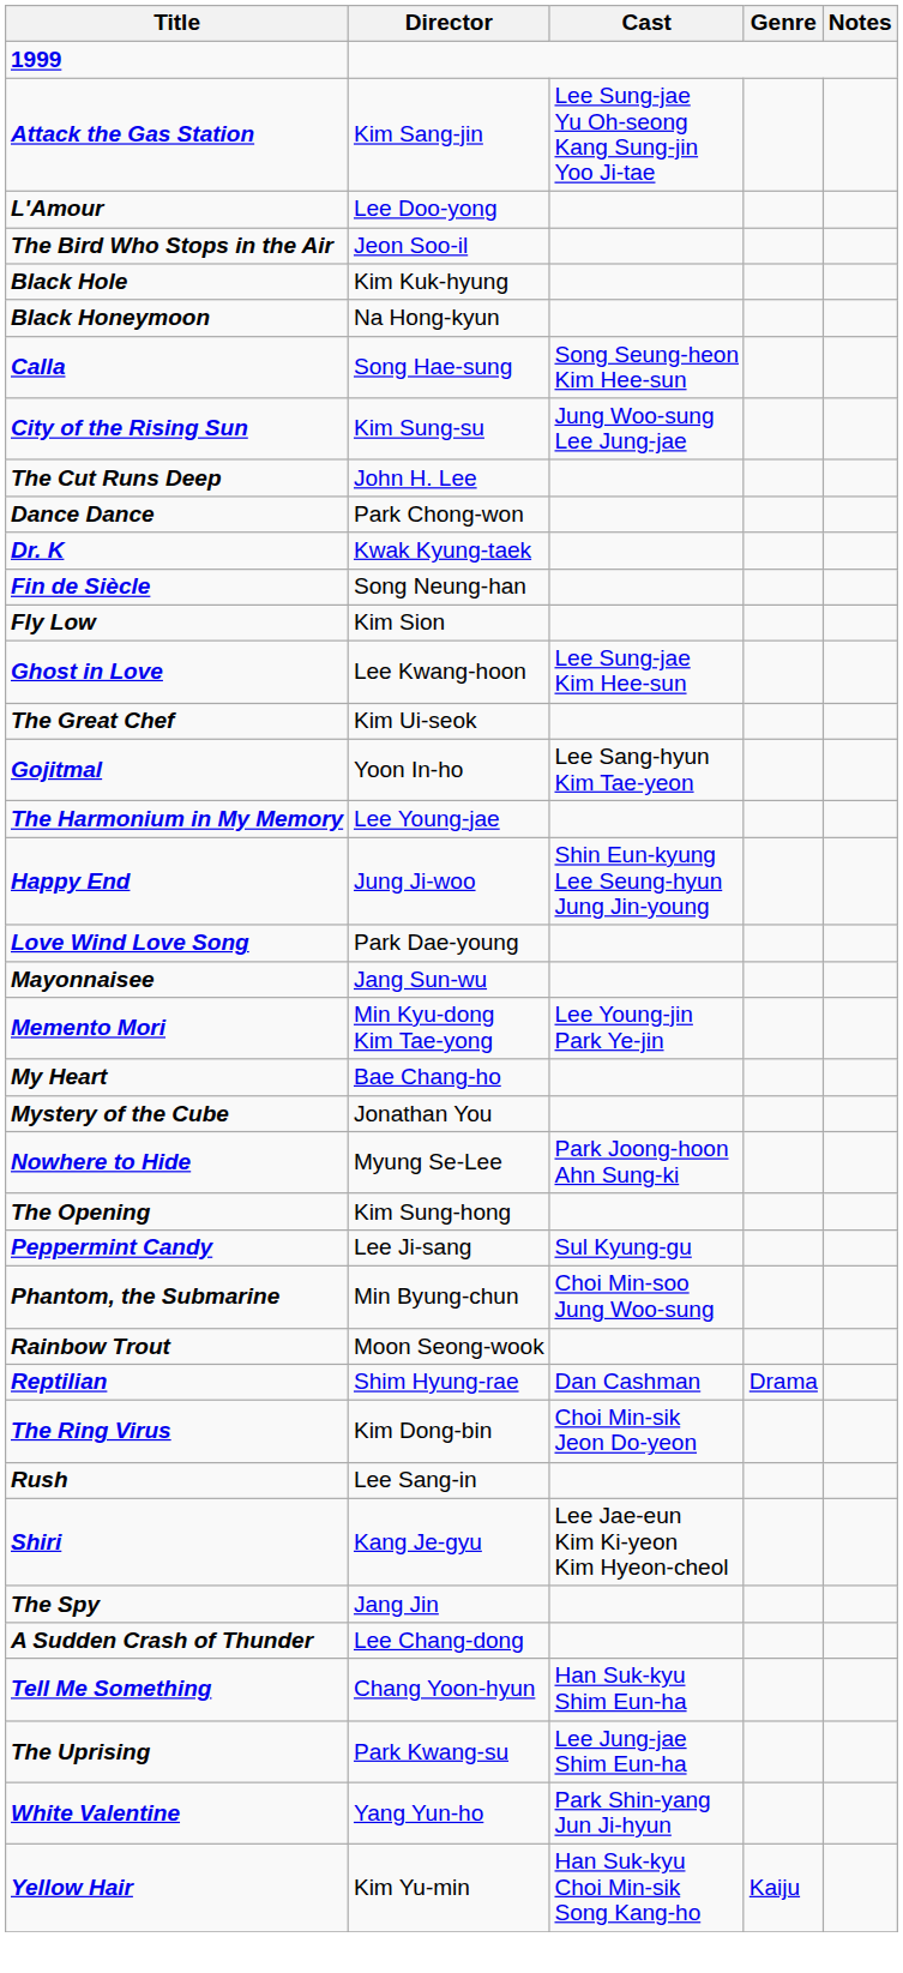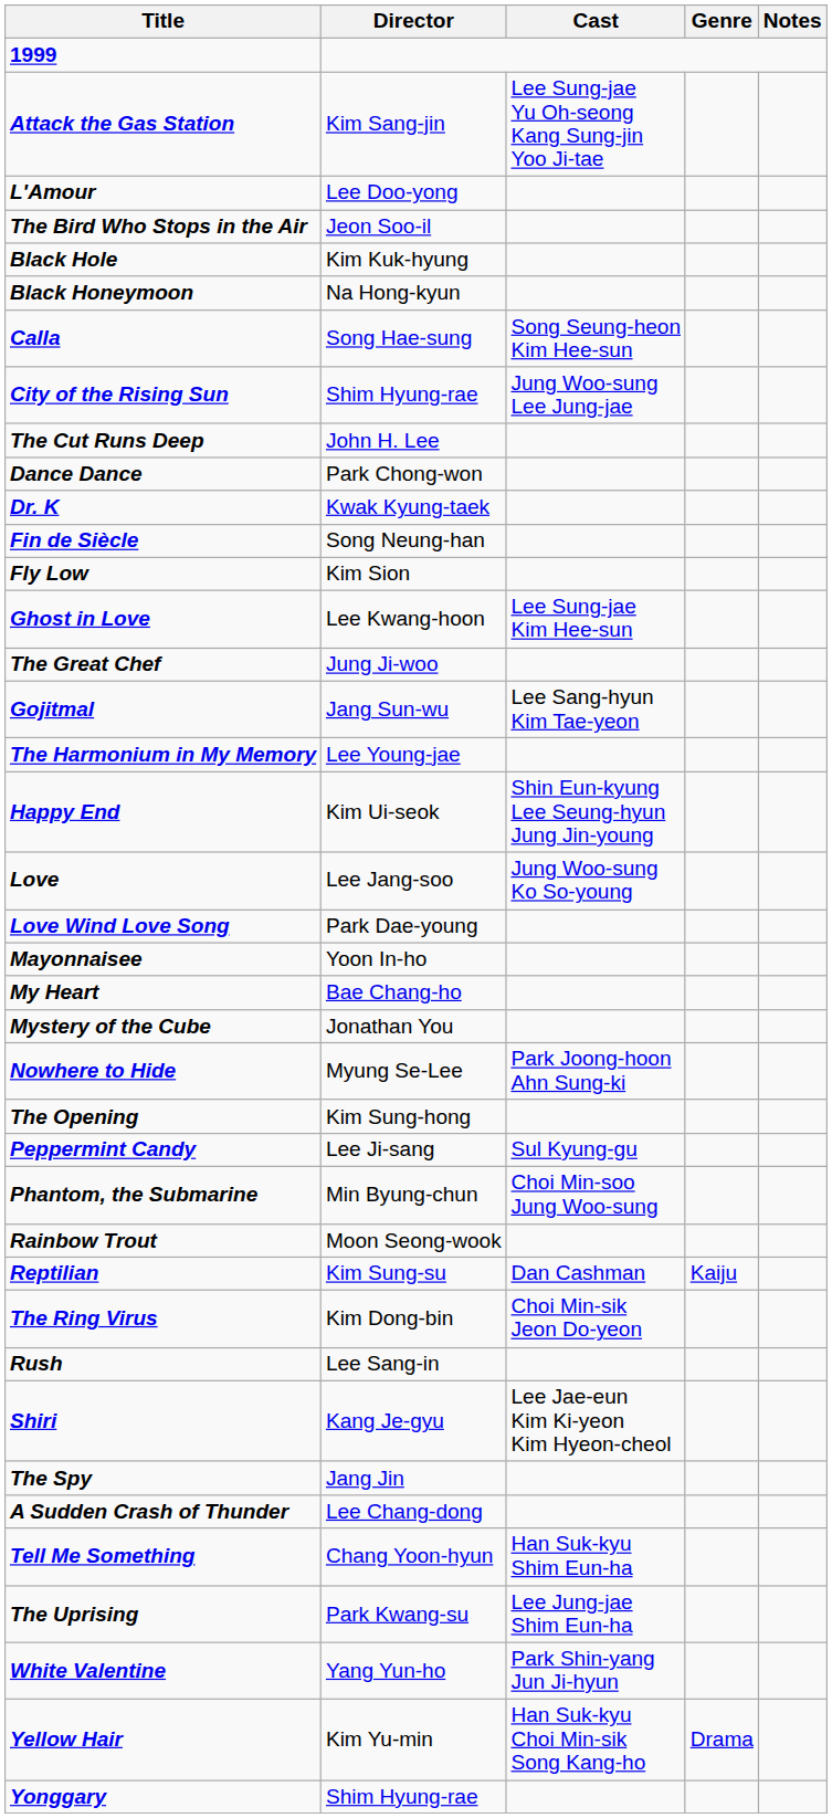City of the Rising Sun | Director: Kim Sung-su -> Shim Hyung-rae
The Great Chef | Director: Kim Ui-seok -> Jung Ji-woo
Gojitmal | Director: Yoon In-ho -> Jang Sun-wu
Happy End | Director: Jung Ji-woo -> Kim Ui-seok
+ row: Love | Lee Jang-soo | Jung Woo-sung Ko So-young
Mayonnaisee | Director: Jang Sun-wu -> Yoon In-ho
- row: Memento Mori | Min Kyu-dong Kim Tae-yong | Lee Young-jin Park Ye-jin
Reptilian | Director: Shim Hyung-rae -> Kim Sung-su
Reptilian | Genre: Drama -> Kaiju
Yellow Hair | Genre: Kaiju -> Drama
+ row: Yonggary | Shim Hyung-rae
